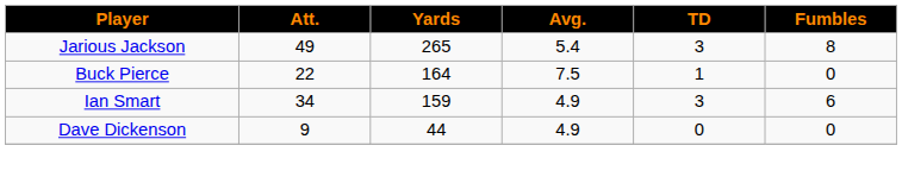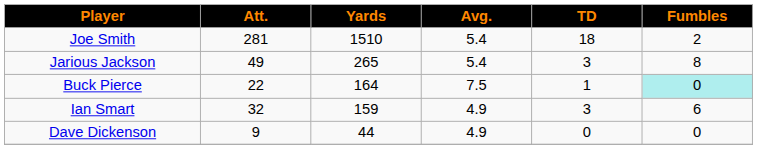+ row: Joe Smith | 281 | 1510 | 5.4 | 18 | 2
Buck Pierce | Fumbles: no background -> paleturquoise background
Ian Smart | Att.: 34 -> 32
